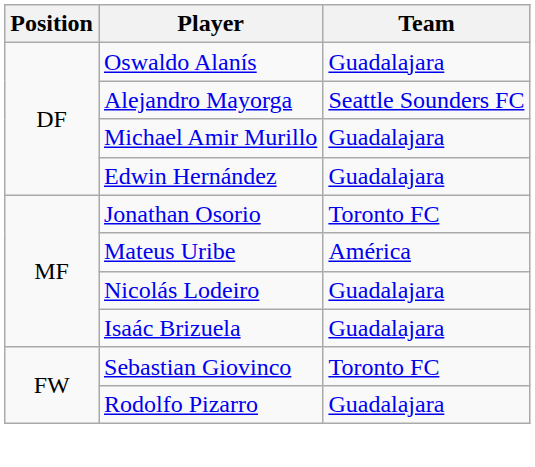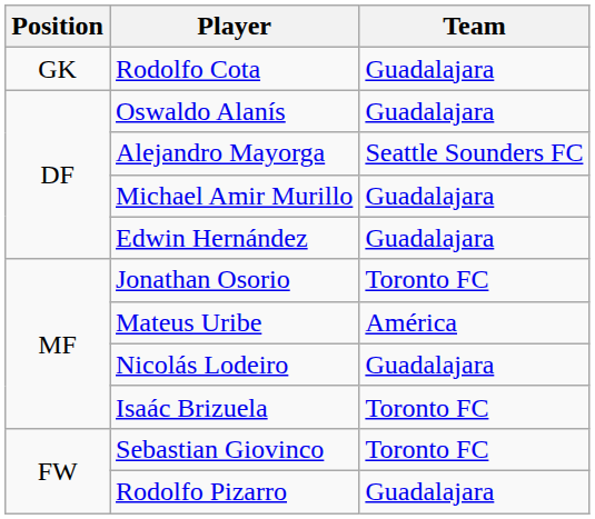+ row: GK | Rodolfo Cota | Guadalajara
Isaác Brizuela | Team: Guadalajara -> Toronto FC
